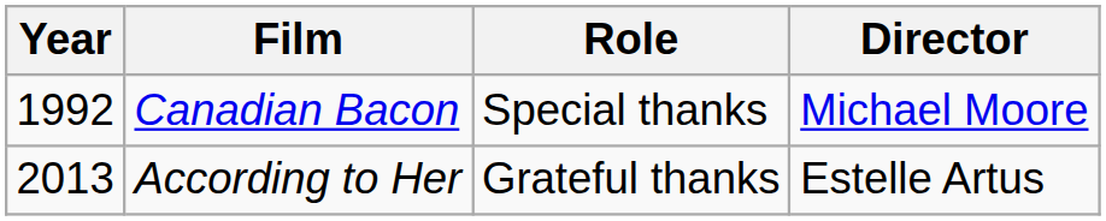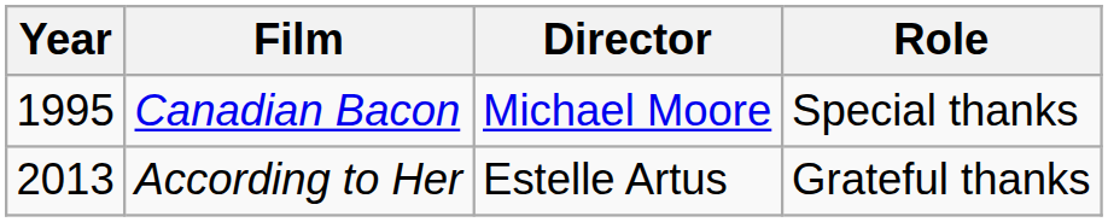columns swapped: Director <-> Role
Canadian Bacon | Year: 1992 -> 1995
